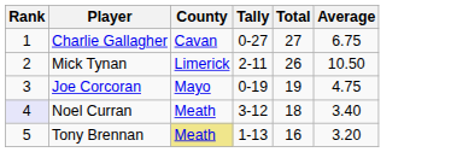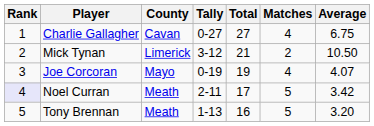+ column: Matches | 4 | 2 | 4 | 5 | 5
Mick Tynan | Tally: 2-11 -> 3-12
Mick Tynan | Total: 26 -> 21
Joe Corcoran | Average: 4.75 -> 4.07
Noel Curran | Tally: 3-12 -> 2-11
Noel Curran | Total: 18 -> 17
Noel Curran | Average: 3.40 -> 3.42
Tony Brennan | County: khaki background -> no background
